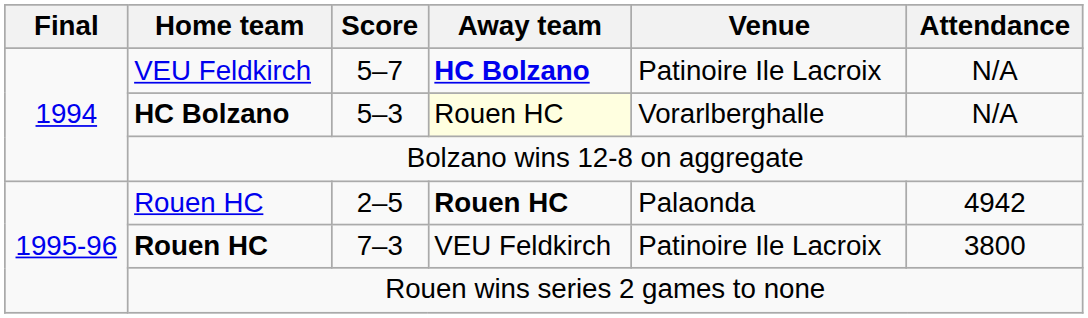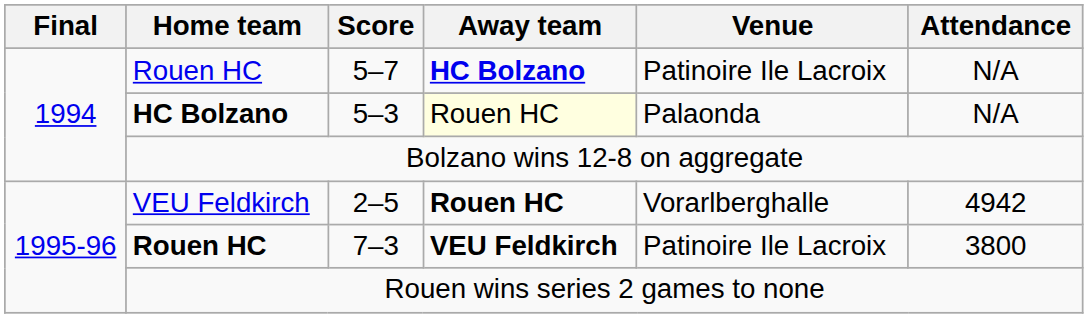5–7 | Home team: VEU Feldkirch -> Rouen HC
5–3 | Venue: Vorarlberghalle -> Palaonda
2–5 | Home team: Rouen HC -> VEU Feldkirch
2–5 | Venue: Palaonda -> Vorarlberghalle
7–3 | Away team: normal -> bold
